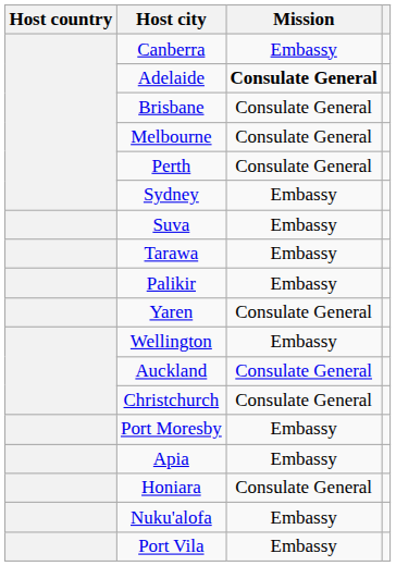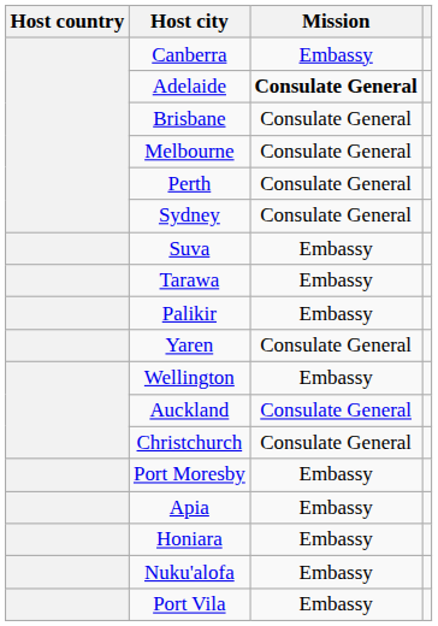Sydney | Mission: Embassy -> Consulate General
Honiara | Mission: Consulate General -> Embassy
